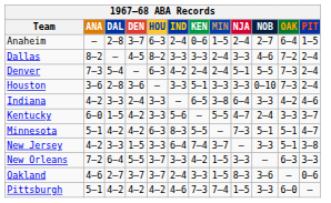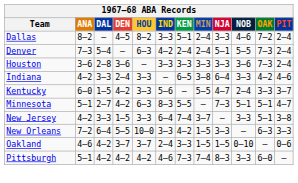- row: Anaheim | — | 2–8 | 3–7 | 6–3 | 2–4 | 0–6 | 1–5 | 2–4 | 2–7 | 6–4 | 1–5
Dallas | KEN: 3–3 -> 5–1
Houston | KEN: 5–1 -> 3–3
Houston | NOB: 0–10 -> 3–6
Minnesota | DAL: 4–2 -> 2–7
New Orleans | HOU: 3–7 -> 10–0
Oakland | DAL: 2–7 -> 4–2
Oakland | NJA: 8–3 -> 1–5
Oakland | NOB: 3–6 -> 0–10
Pittsburgh | NJA: 1–5 -> 8–3
